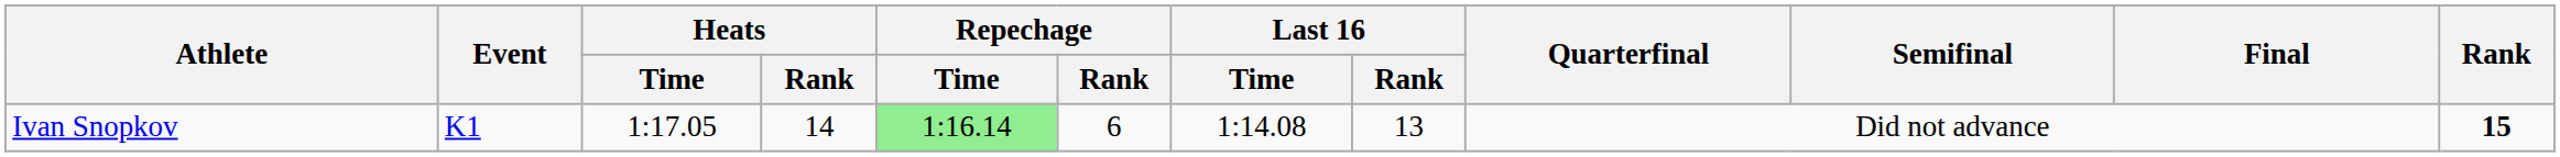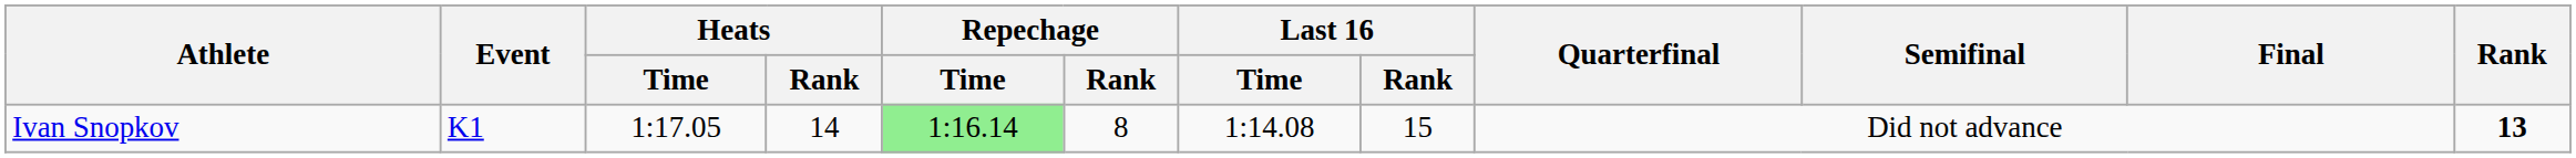Ivan Snopkov | Repechage / Rank: 6 -> 8
Ivan Snopkov | Last 16 / Rank: 13 -> 15
Ivan Snopkov | Rank: 15 -> 13
